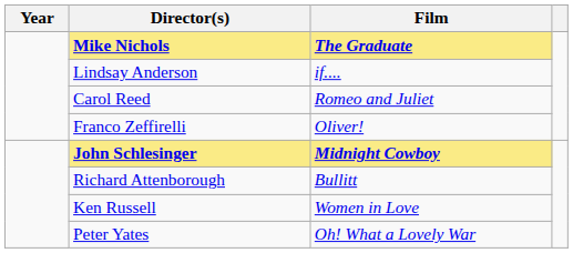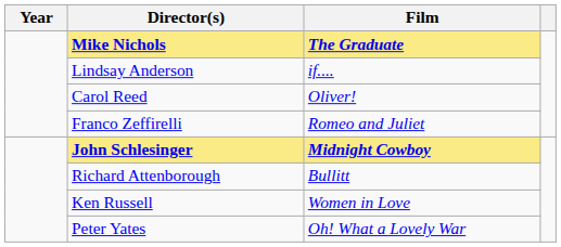Carol Reed | Film: Romeo and Juliet -> Oliver!
Franco Zeffirelli | Film: Oliver! -> Romeo and Juliet
